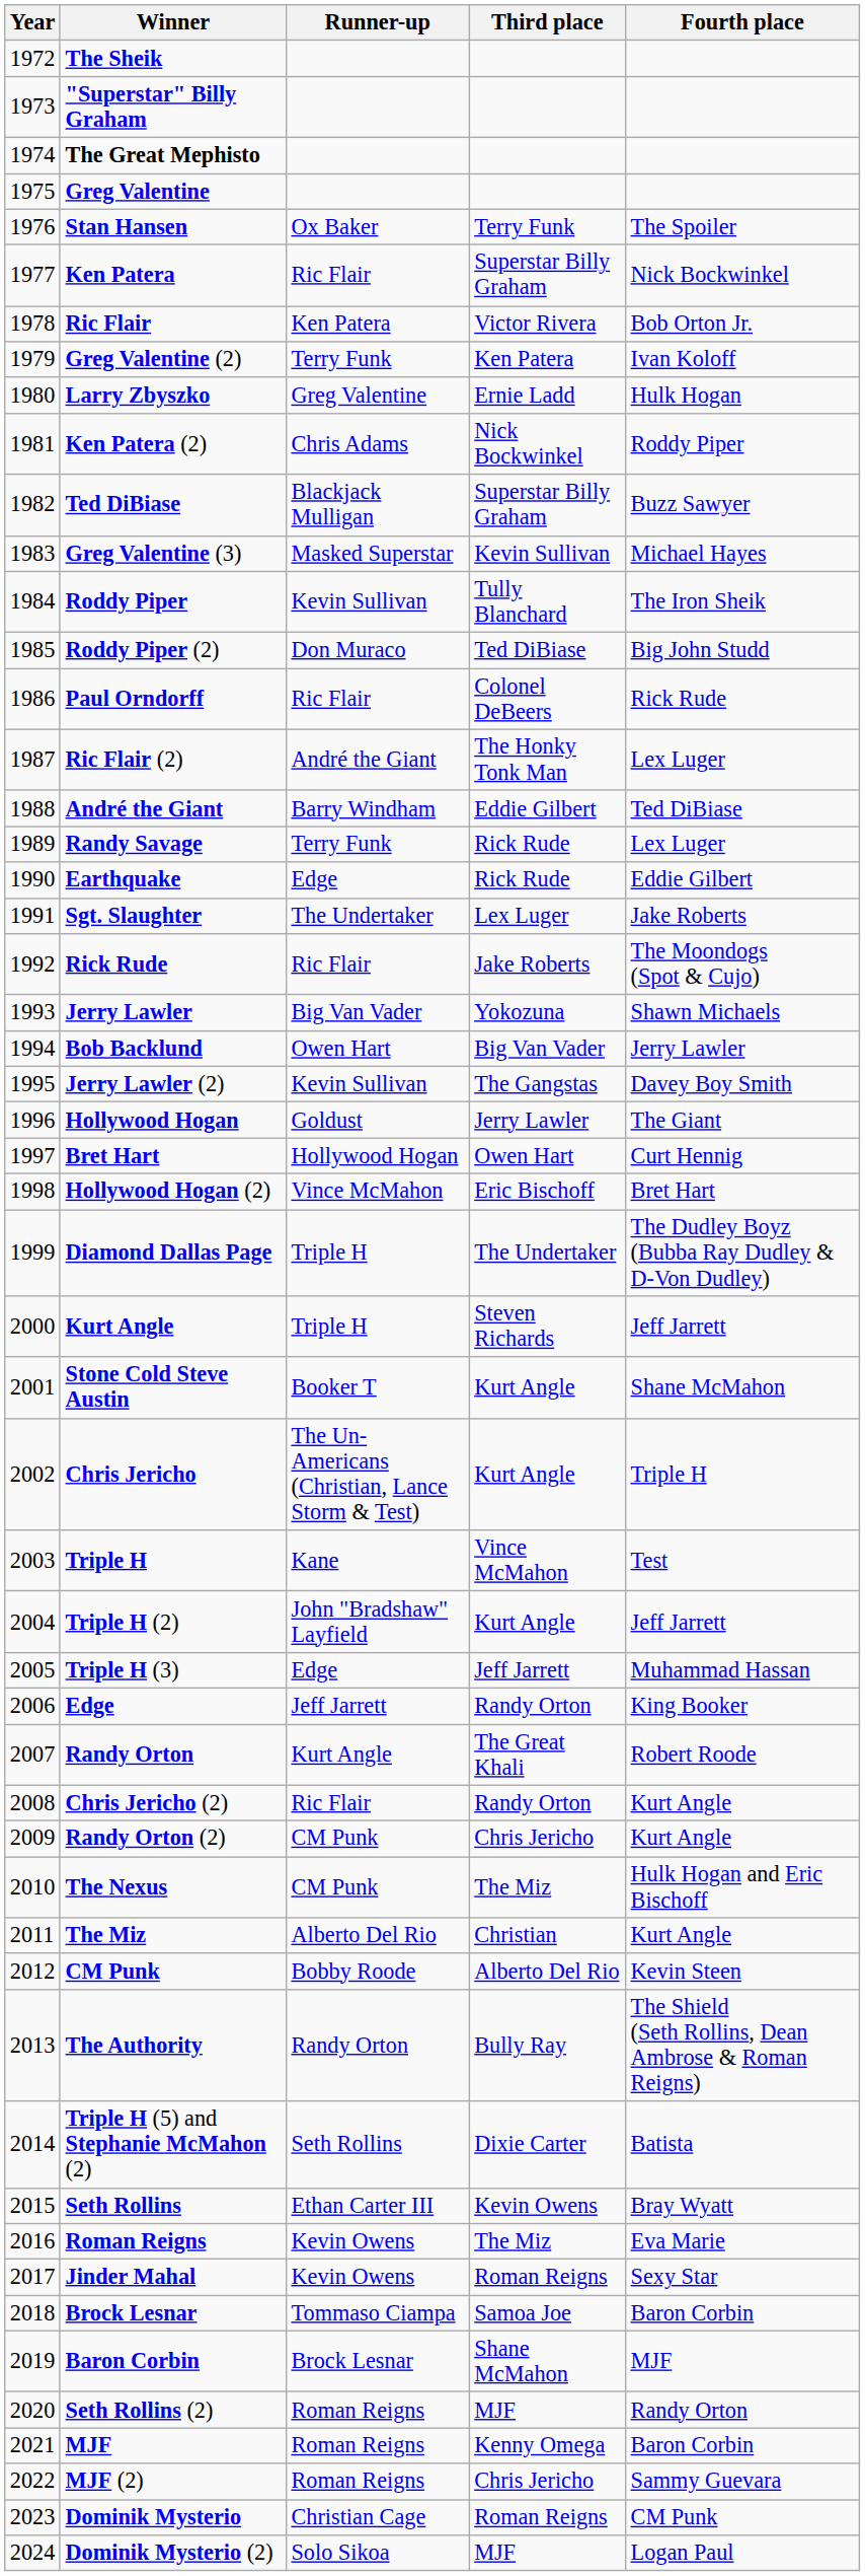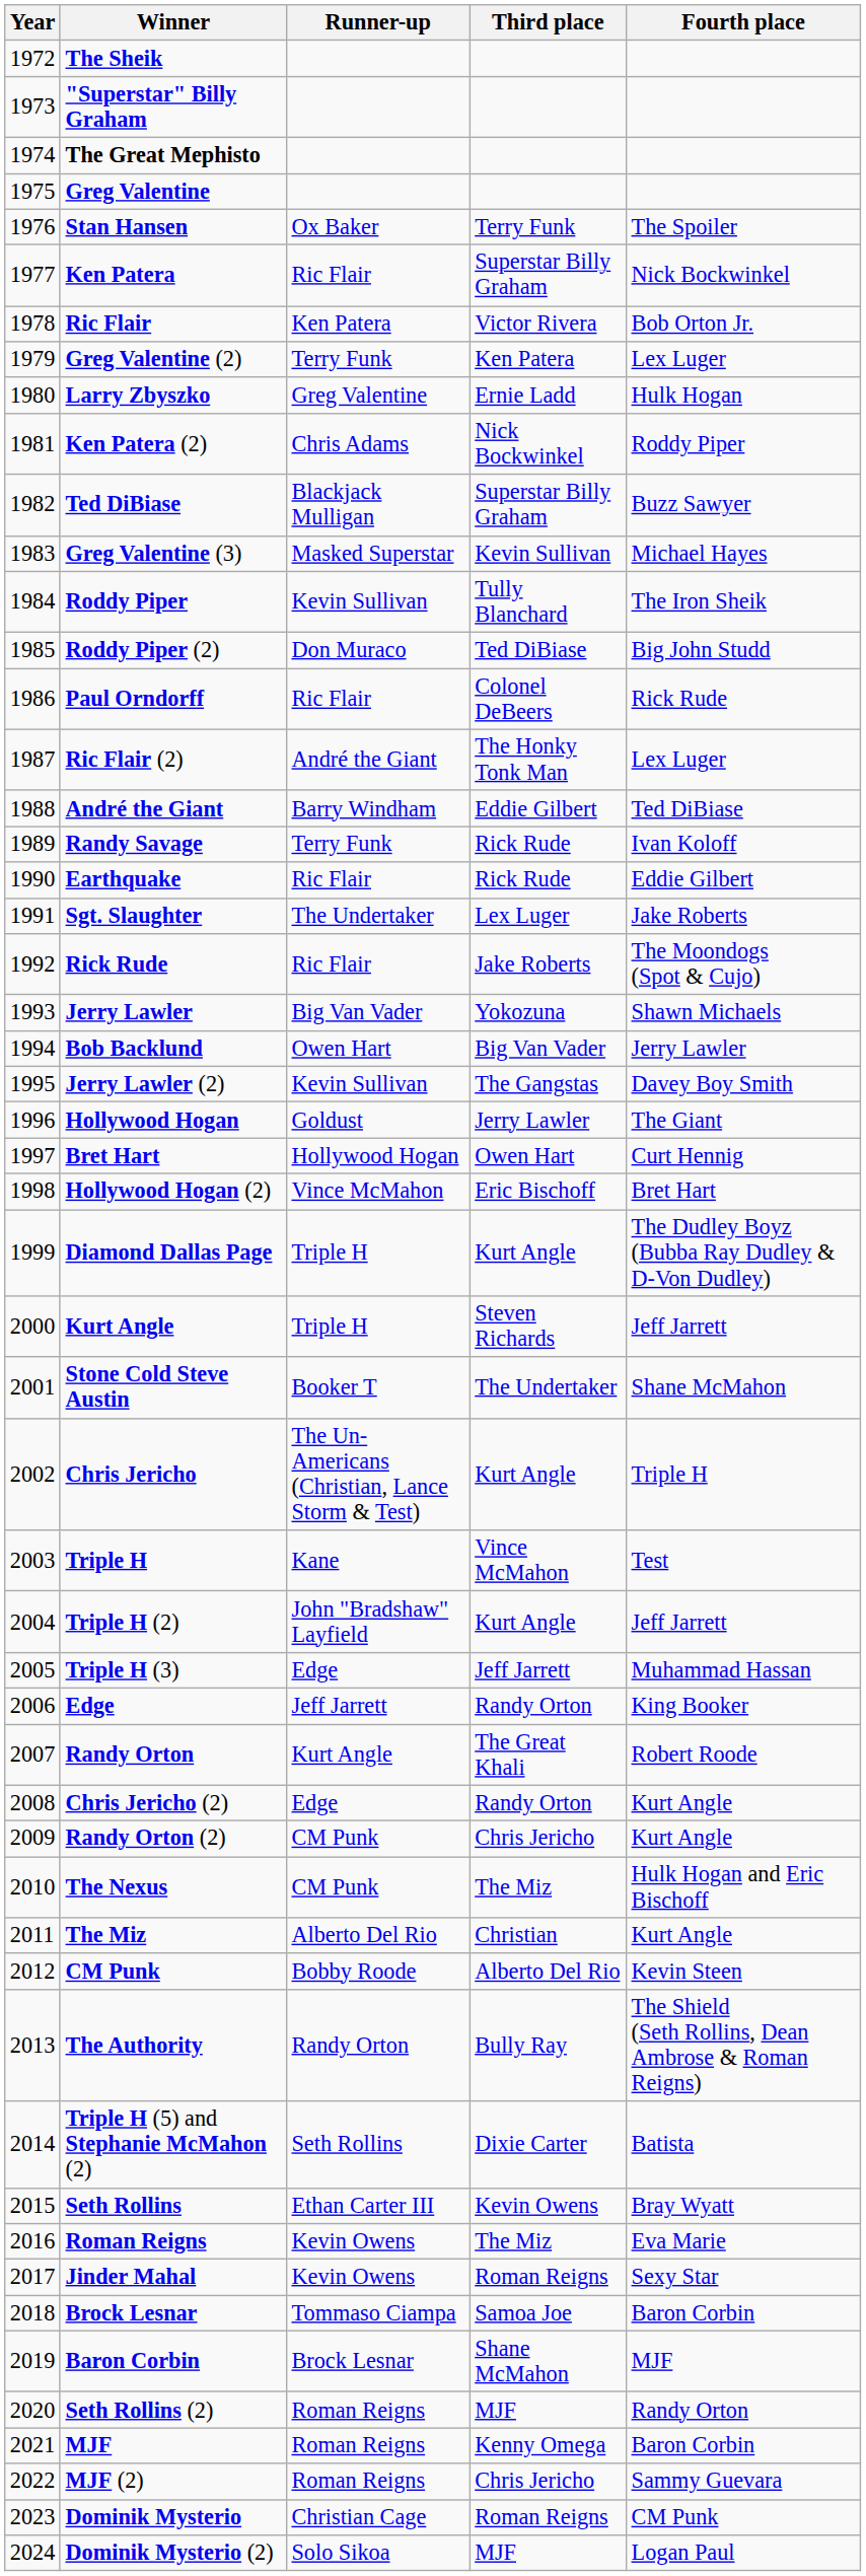Greg Valentine (2) | Fourth place: Ivan Koloff -> Lex Luger
Randy Savage | Fourth place: Lex Luger -> Ivan Koloff
Earthquake | Runner-up: Edge -> Ric Flair
Diamond Dallas Page | Third place: The Undertaker -> Kurt Angle
Stone Cold Steve Austin | Third place: Kurt Angle -> The Undertaker
Chris Jericho (2) | Runner-up: Ric Flair -> Edge
